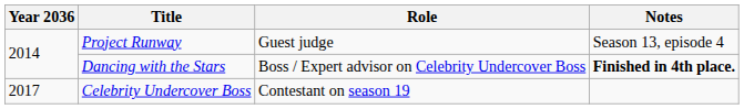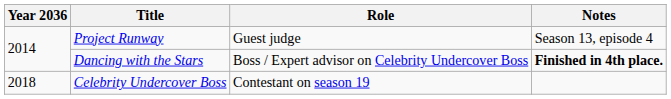Celebrity Undercover Boss | Year 2036: 2017 -> 2018
